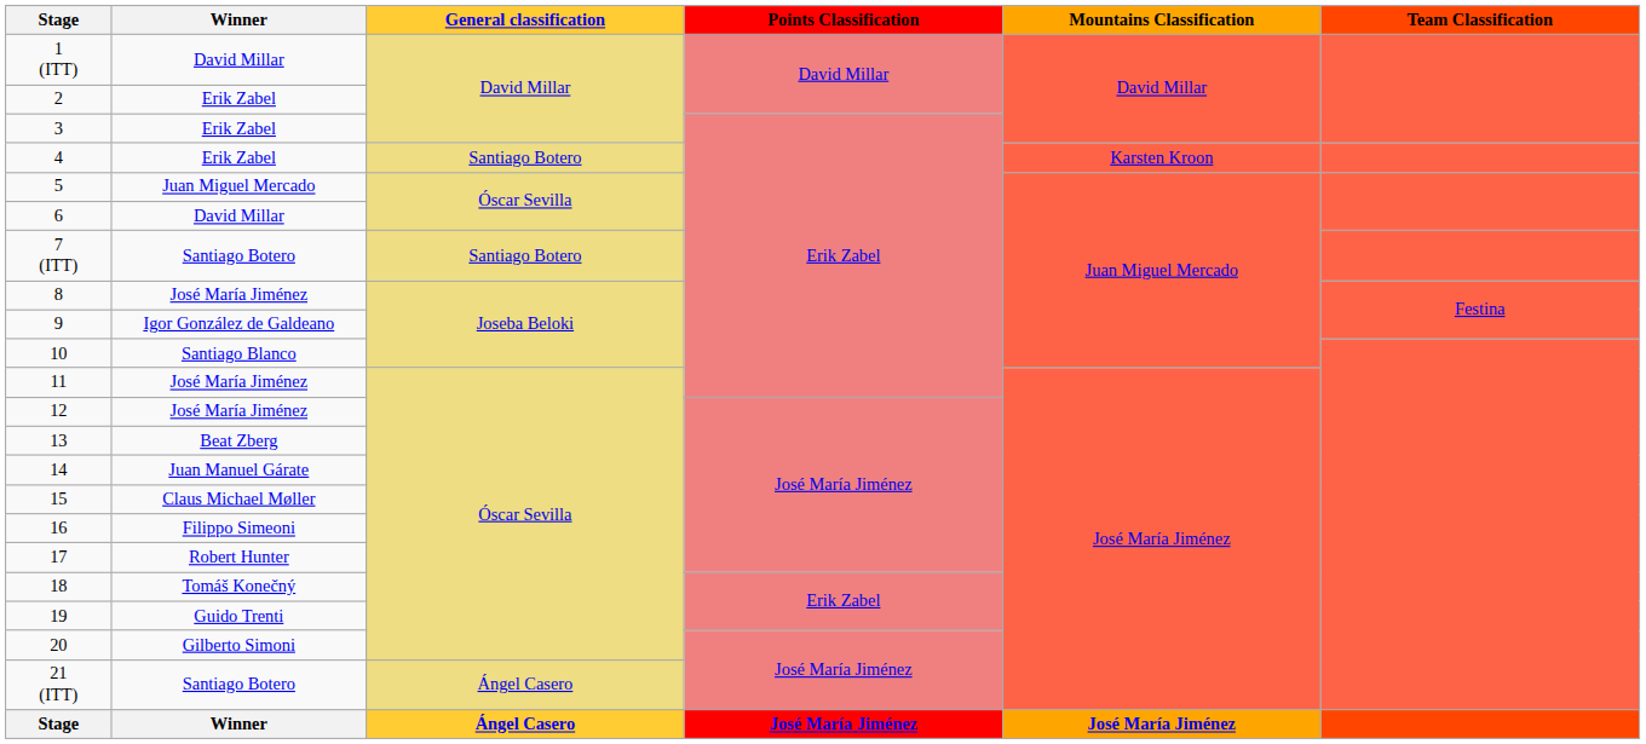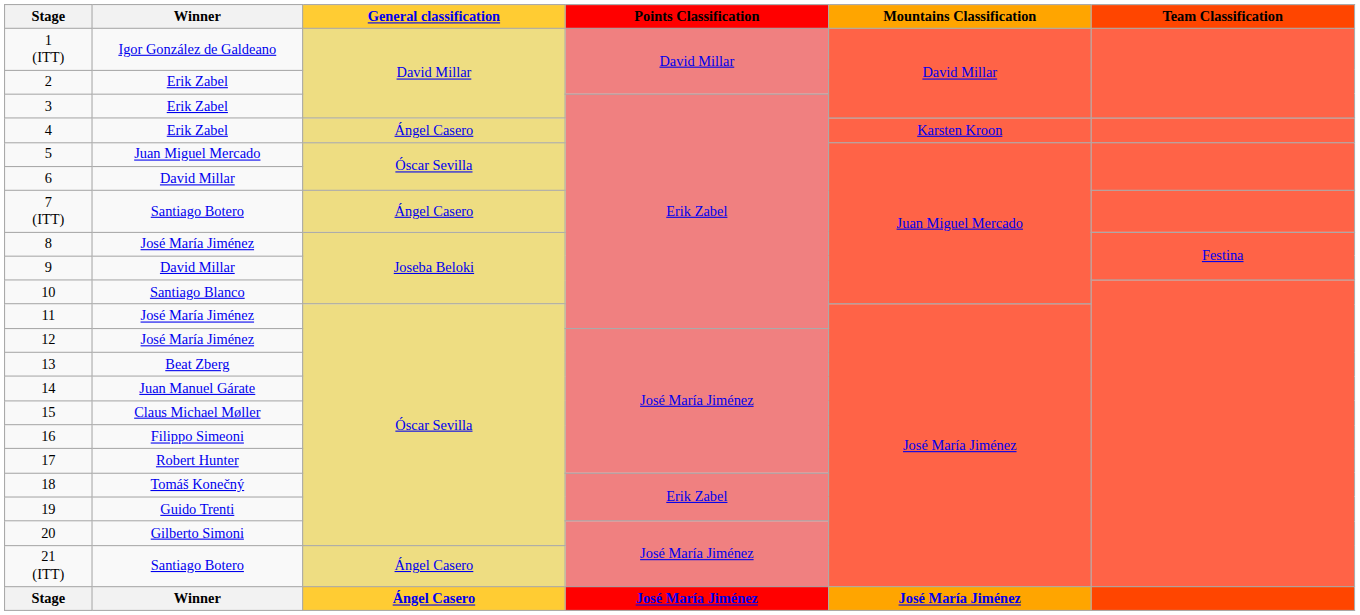1 (ITT) | Winner: David Millar -> Igor González de Galdeano
4 | General classification: Santiago Botero -> Ángel Casero
7 (ITT) | General classification: Santiago Botero -> Ángel Casero
9 | Winner: Igor González de Galdeano -> David Millar
